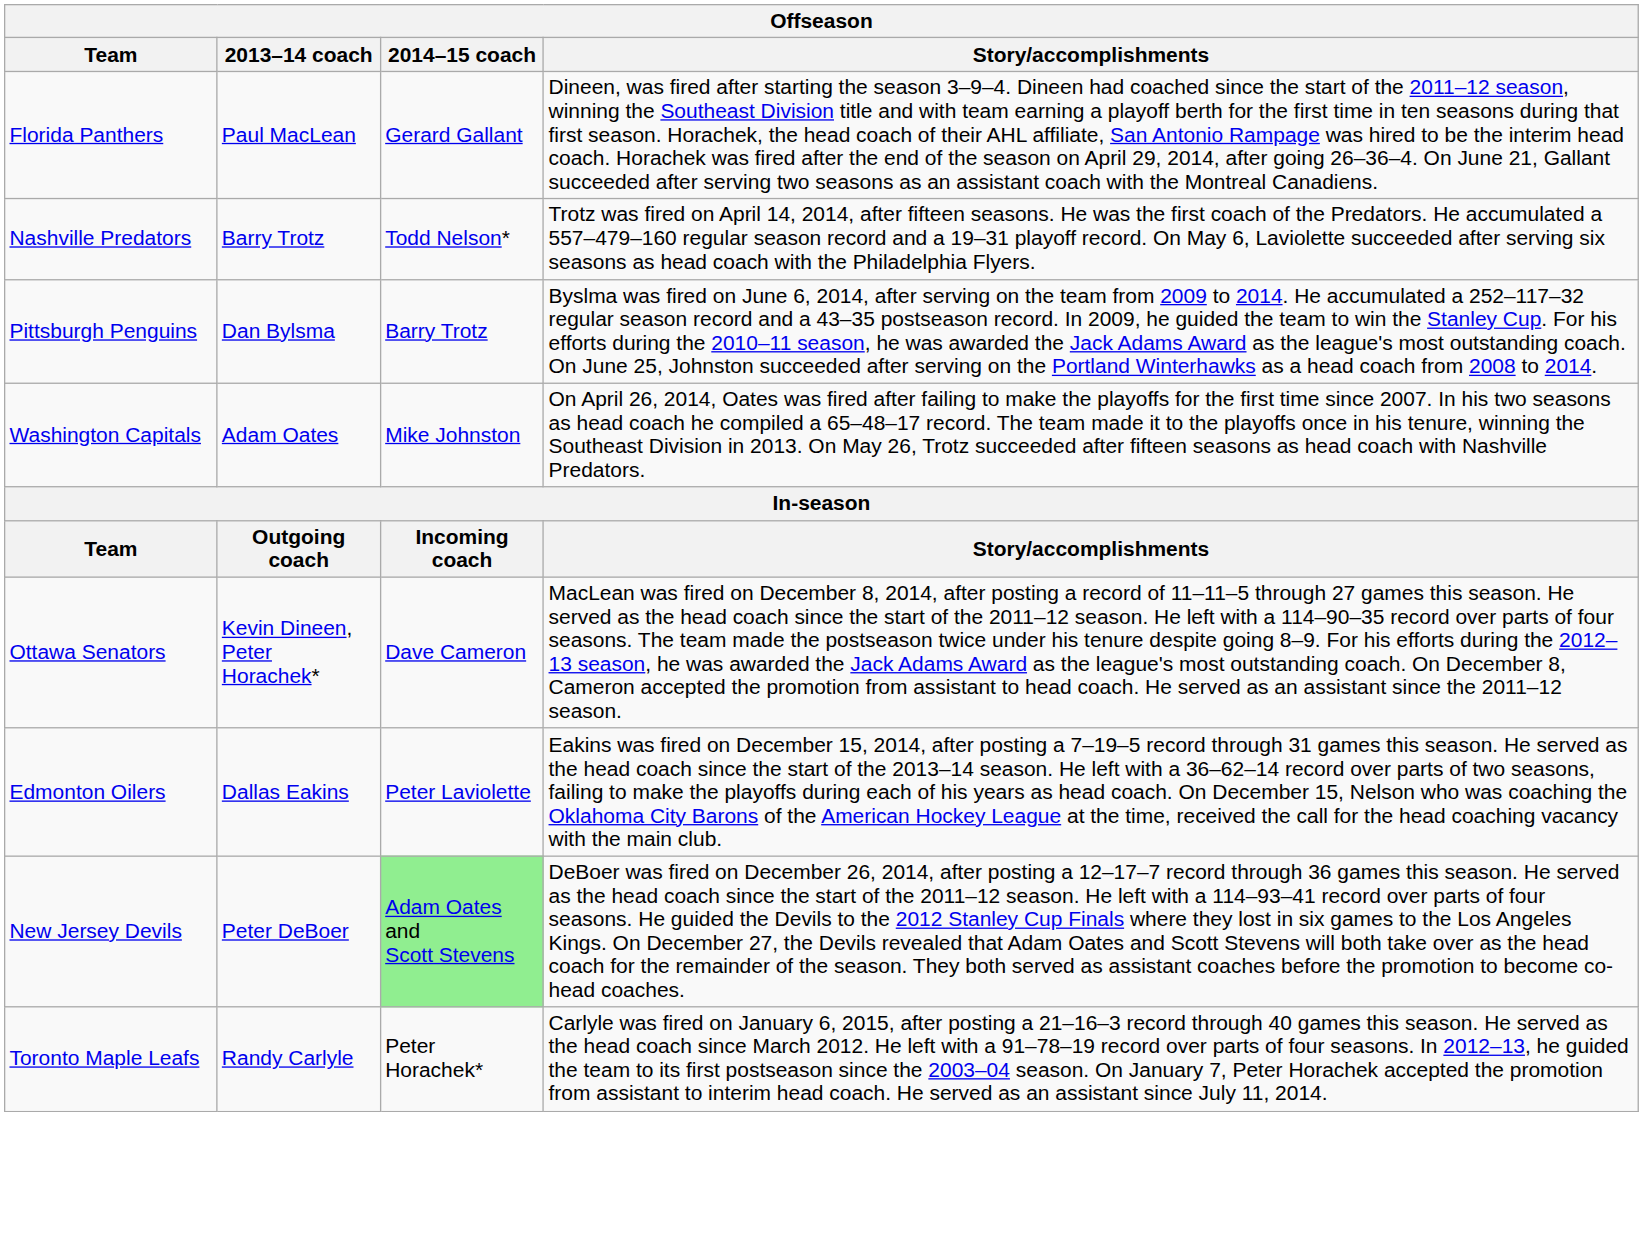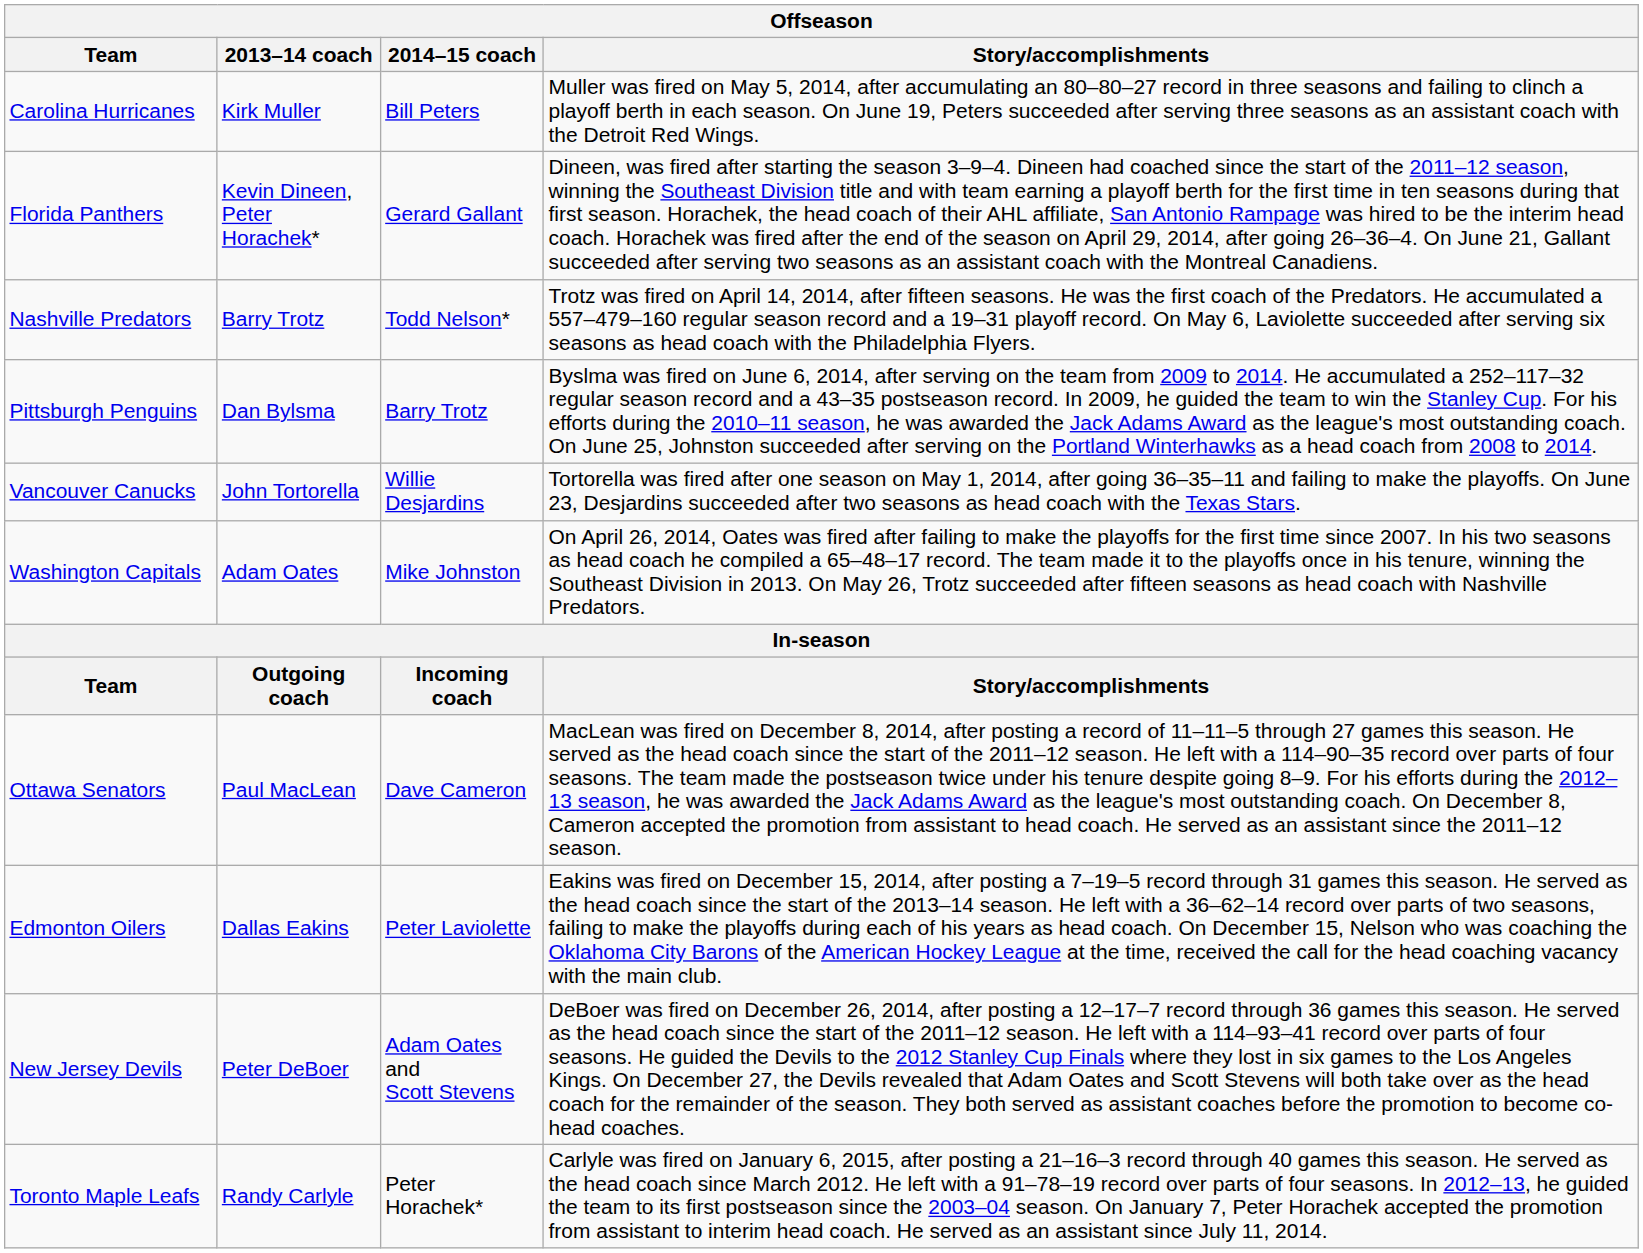+ row: Carolina Hurricanes | Kirk Muller | Bill Peters | Muller was fired on May 5, 2014, after accumulating an 80–80–27 record in three seasons and failing to clinch a playoff berth in each season. On June 19, Peters succeeded after serving three seasons as an assistant coach with the Detroit Red Wings.
Florida Panthers | 2013–14 coach: Paul MacLean -> Kevin Dineen, Peter Horachek*
+ row: Vancouver Canucks | John Tortorella | Willie Desjardins | Tortorella was fired after one season on May 1, 2014, after going 36–35–11 and failing to make the playoffs. On June 23, Desjardins succeeded after two seasons as head coach with the Texas Stars.
Ottawa Senators | 2013–14 coach: Kevin Dineen, Peter Horachek* -> Paul MacLean
New Jersey Devils | 2014–15 coach: lightgreen background -> no background
